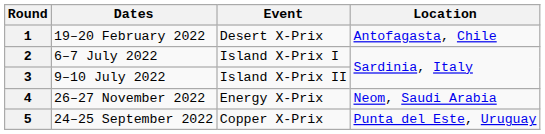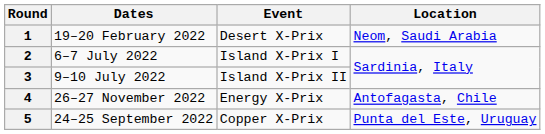1 | Location: Antofagasta, Chile -> Neom, Saudi Arabia
4 | Location: Neom, Saudi Arabia -> Antofagasta, Chile
